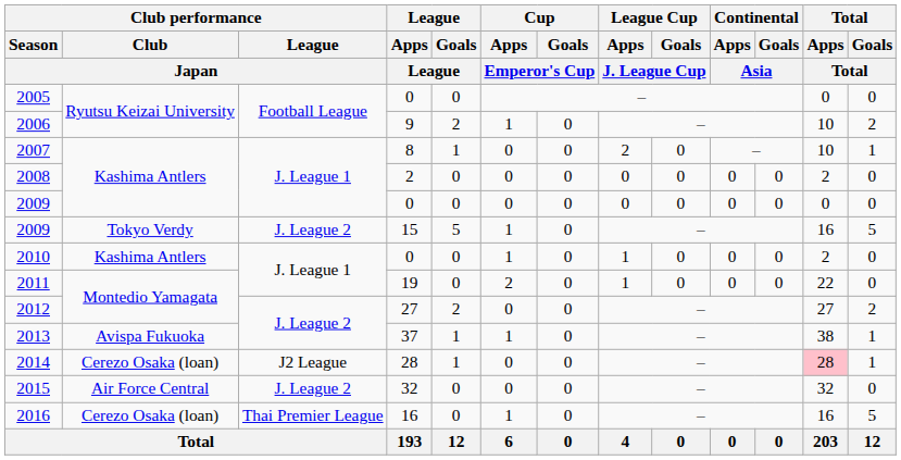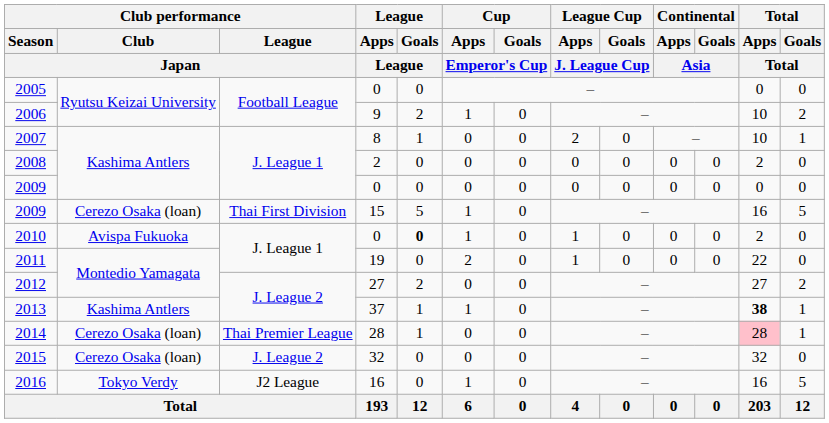2009 / 15 | Club performance / Club / Japan: Tokyo Verdy -> Cerezo Osaka (loan)
2009 / 15 | Club performance / League / Japan: J. League 2 -> Thai First Division
2010 | Club performance / Club / Japan: Kashima Antlers -> Avispa Fukuoka
2010 | League / Goals / League: normal -> bold
2013 | Club performance / Club / Japan: Avispa Fukuoka -> Kashima Antlers
2013 | Total / Apps / Total: normal -> bold
2014 | Club performance / League / Japan: J2 League -> Thai Premier League
2015 | Club performance / Club / Japan: Air Force Central -> Cerezo Osaka (loan)
2016 | Club performance / Club / Japan: Cerezo Osaka (loan) -> Tokyo Verdy
2016 | Club performance / League / Japan: Thai Premier League -> J2 League
